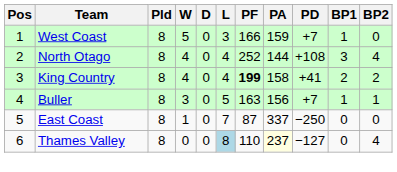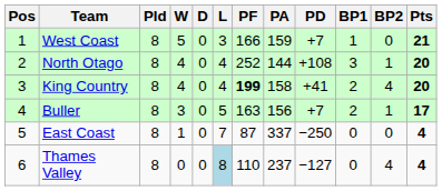+ column: Pts | 21 | 20 | 20 | 17 | 4 | 4
North Otago | BP2: 4 -> 1
King Country | BP2: 2 -> 4
Buller | BP1: 1 -> 2
Thames Valley | PA: lightyellow background -> no background
